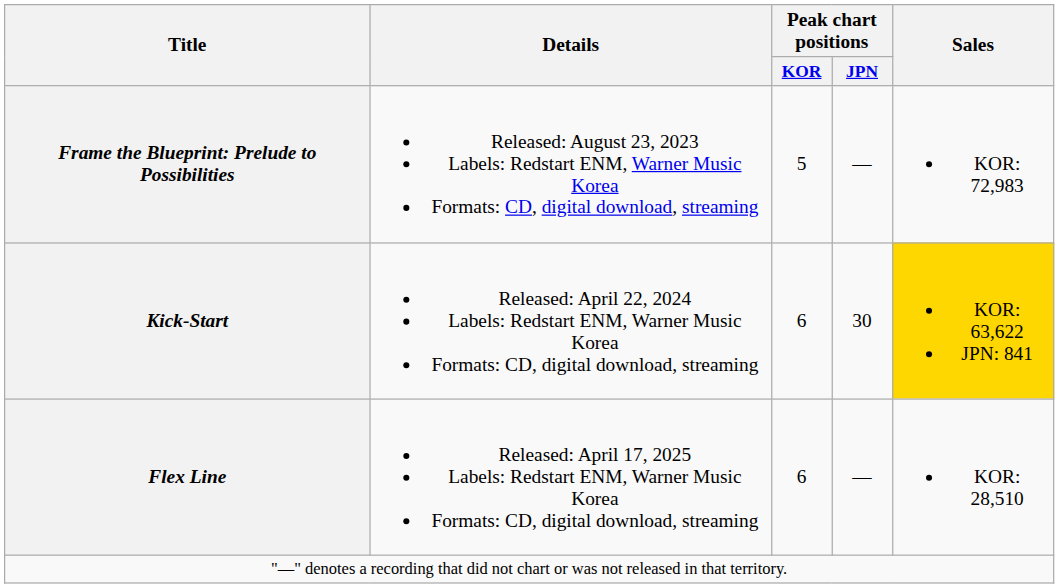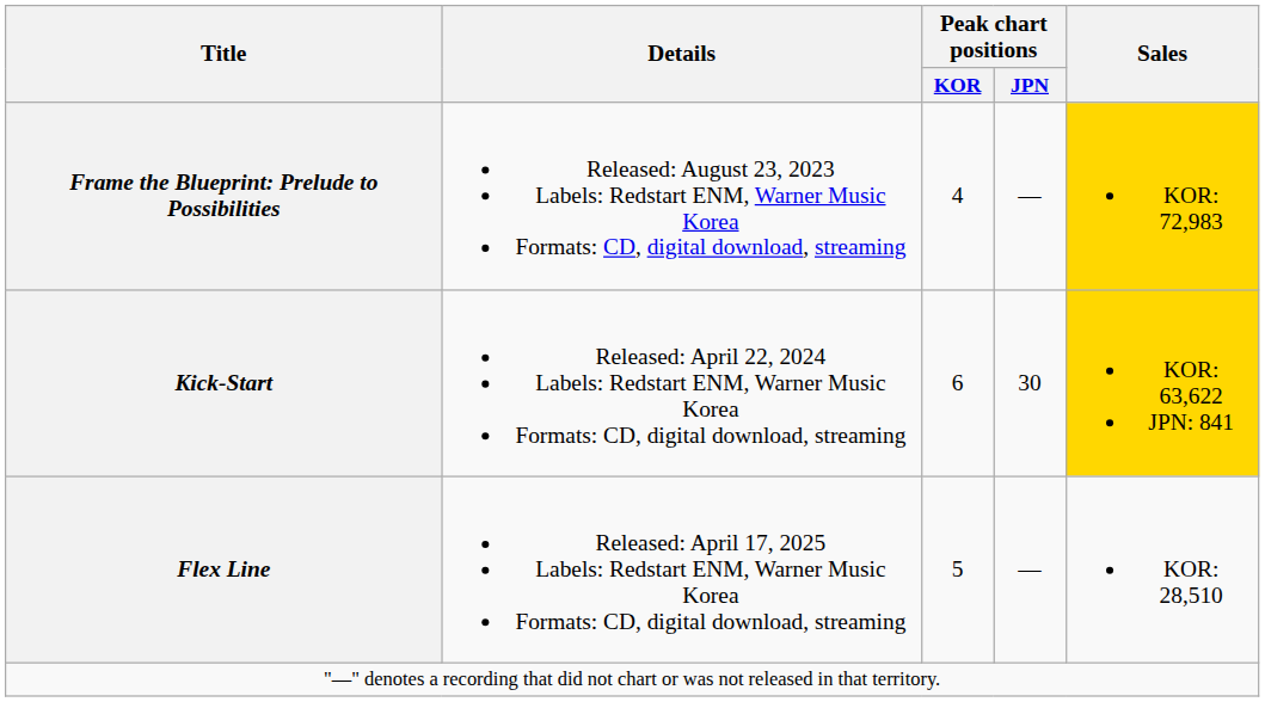Frame the Blueprint: Prelude to Possibilities | Peak chart positions / KOR: 5 -> 4
Frame the Blueprint: Prelude to Possibilities | Sales: no background -> gold background
Flex Line | Peak chart positions / KOR: 6 -> 5
